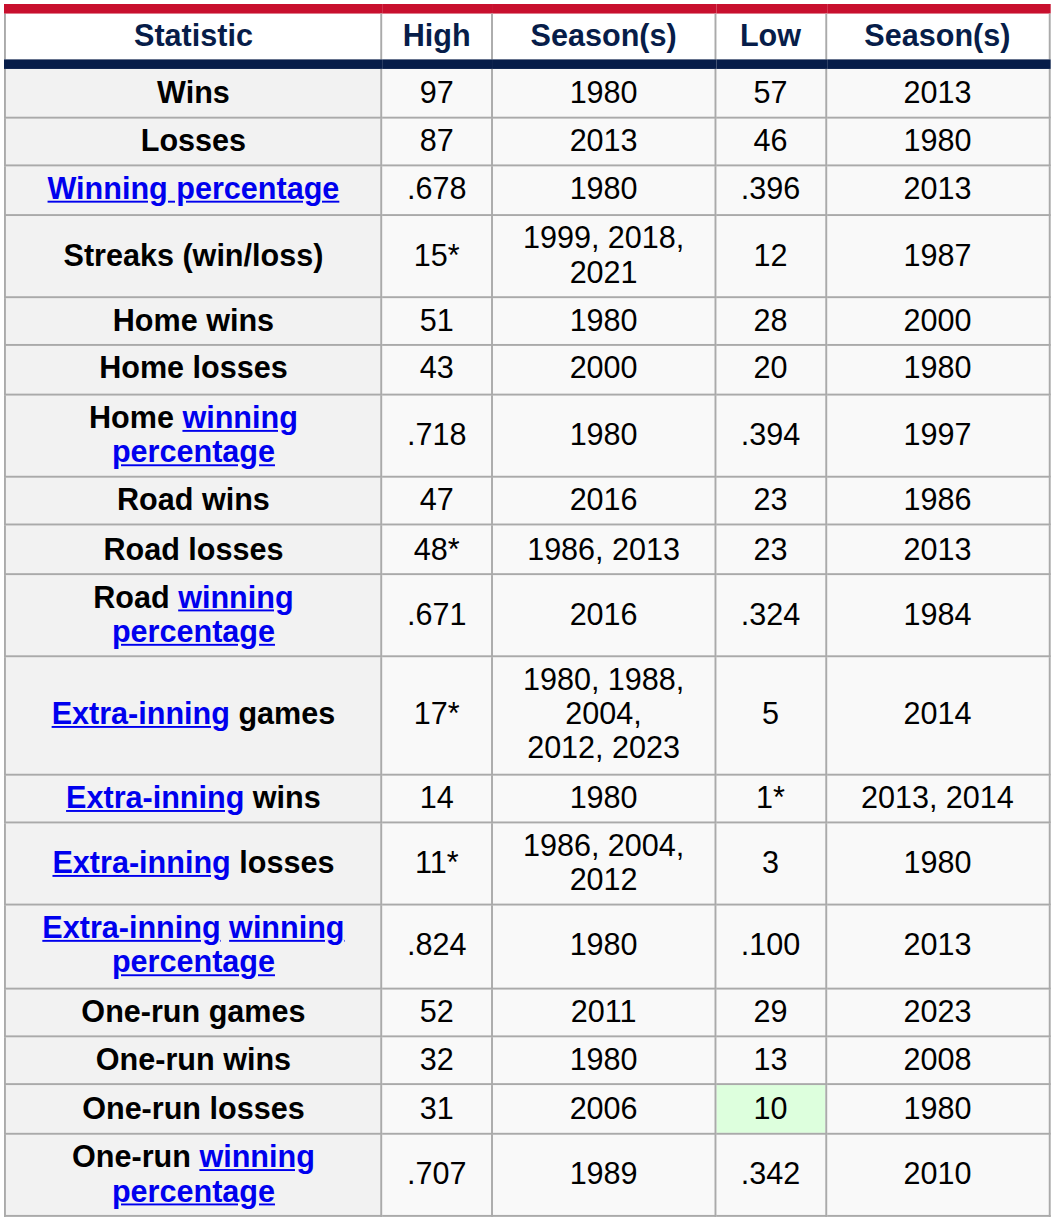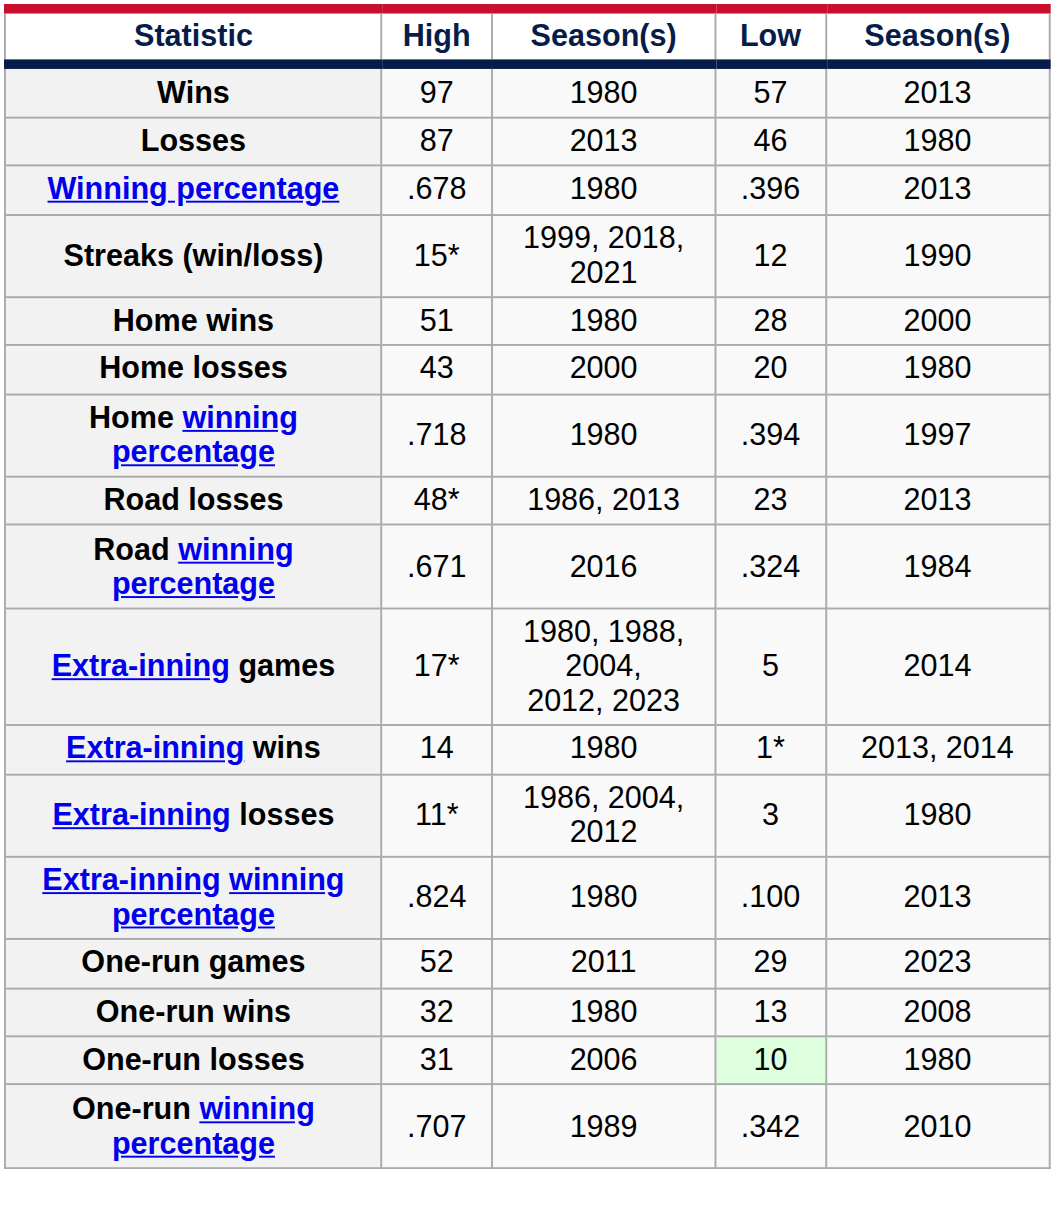Streaks (win/loss) | column 5: 1987 -> 1990
- row: Road wins | 47 | 2016 | 23 | 1986
